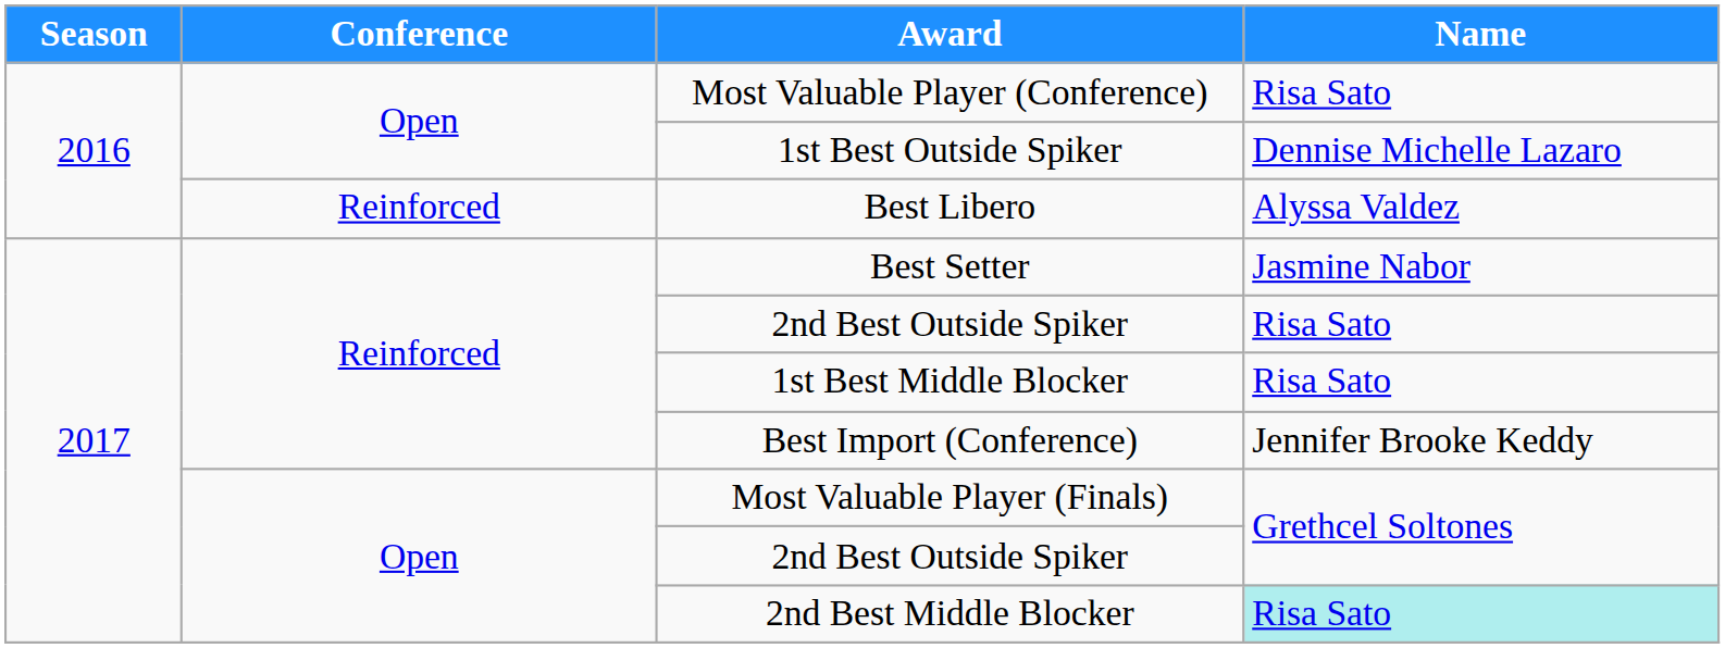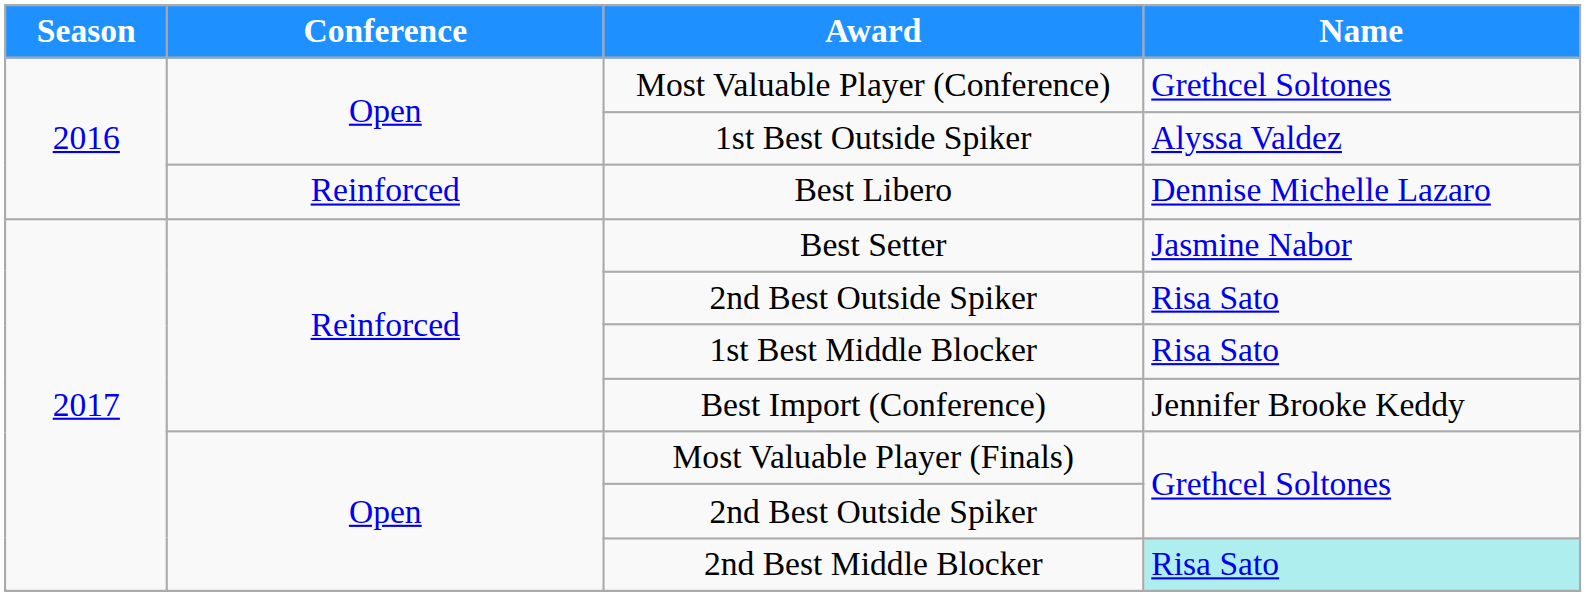Most Valuable Player (Conference) | Name: Risa Sato -> Grethcel Soltones
1st Best Outside Spiker | Name: Dennise Michelle Lazaro -> Alyssa Valdez
Best Libero | Name: Alyssa Valdez -> Dennise Michelle Lazaro
